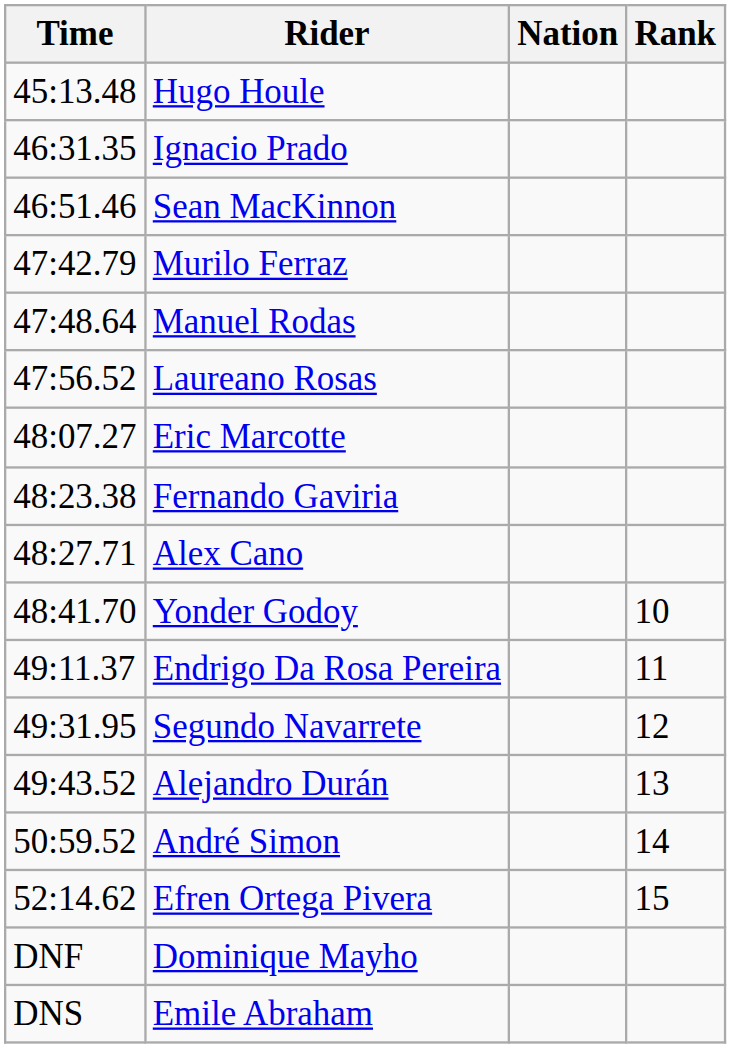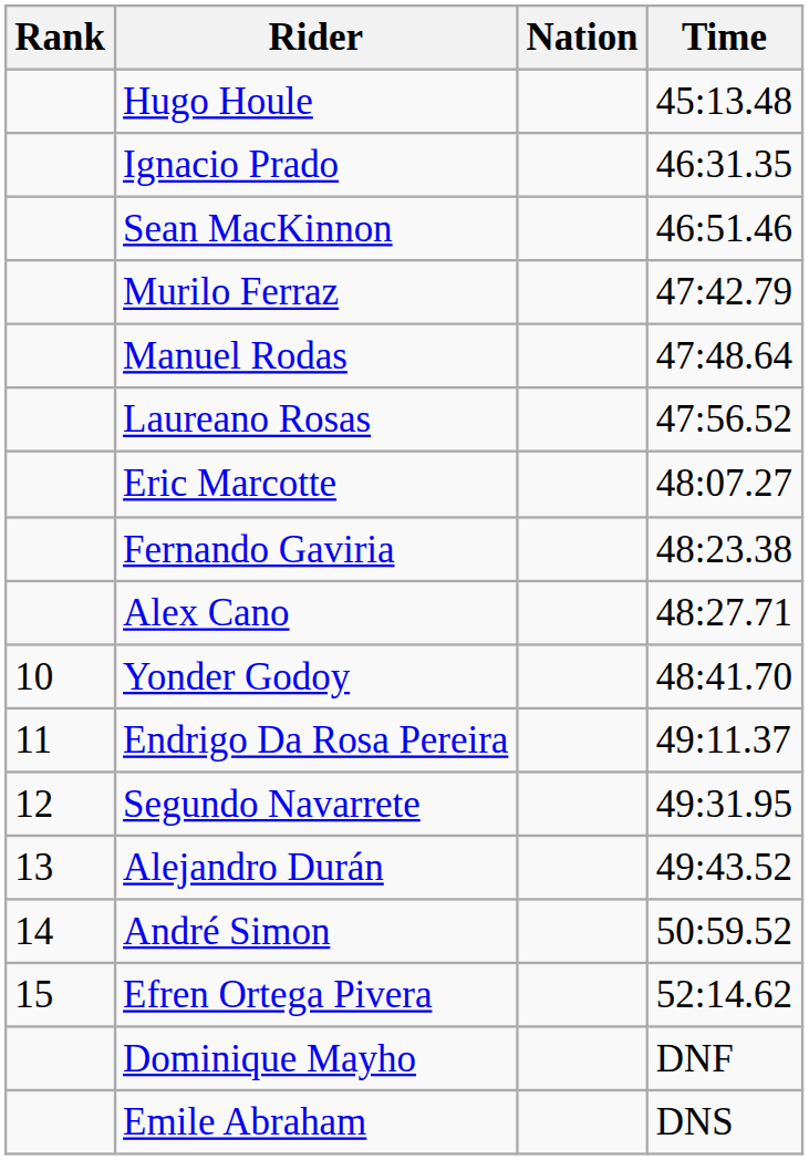columns swapped: Rank <-> Time
